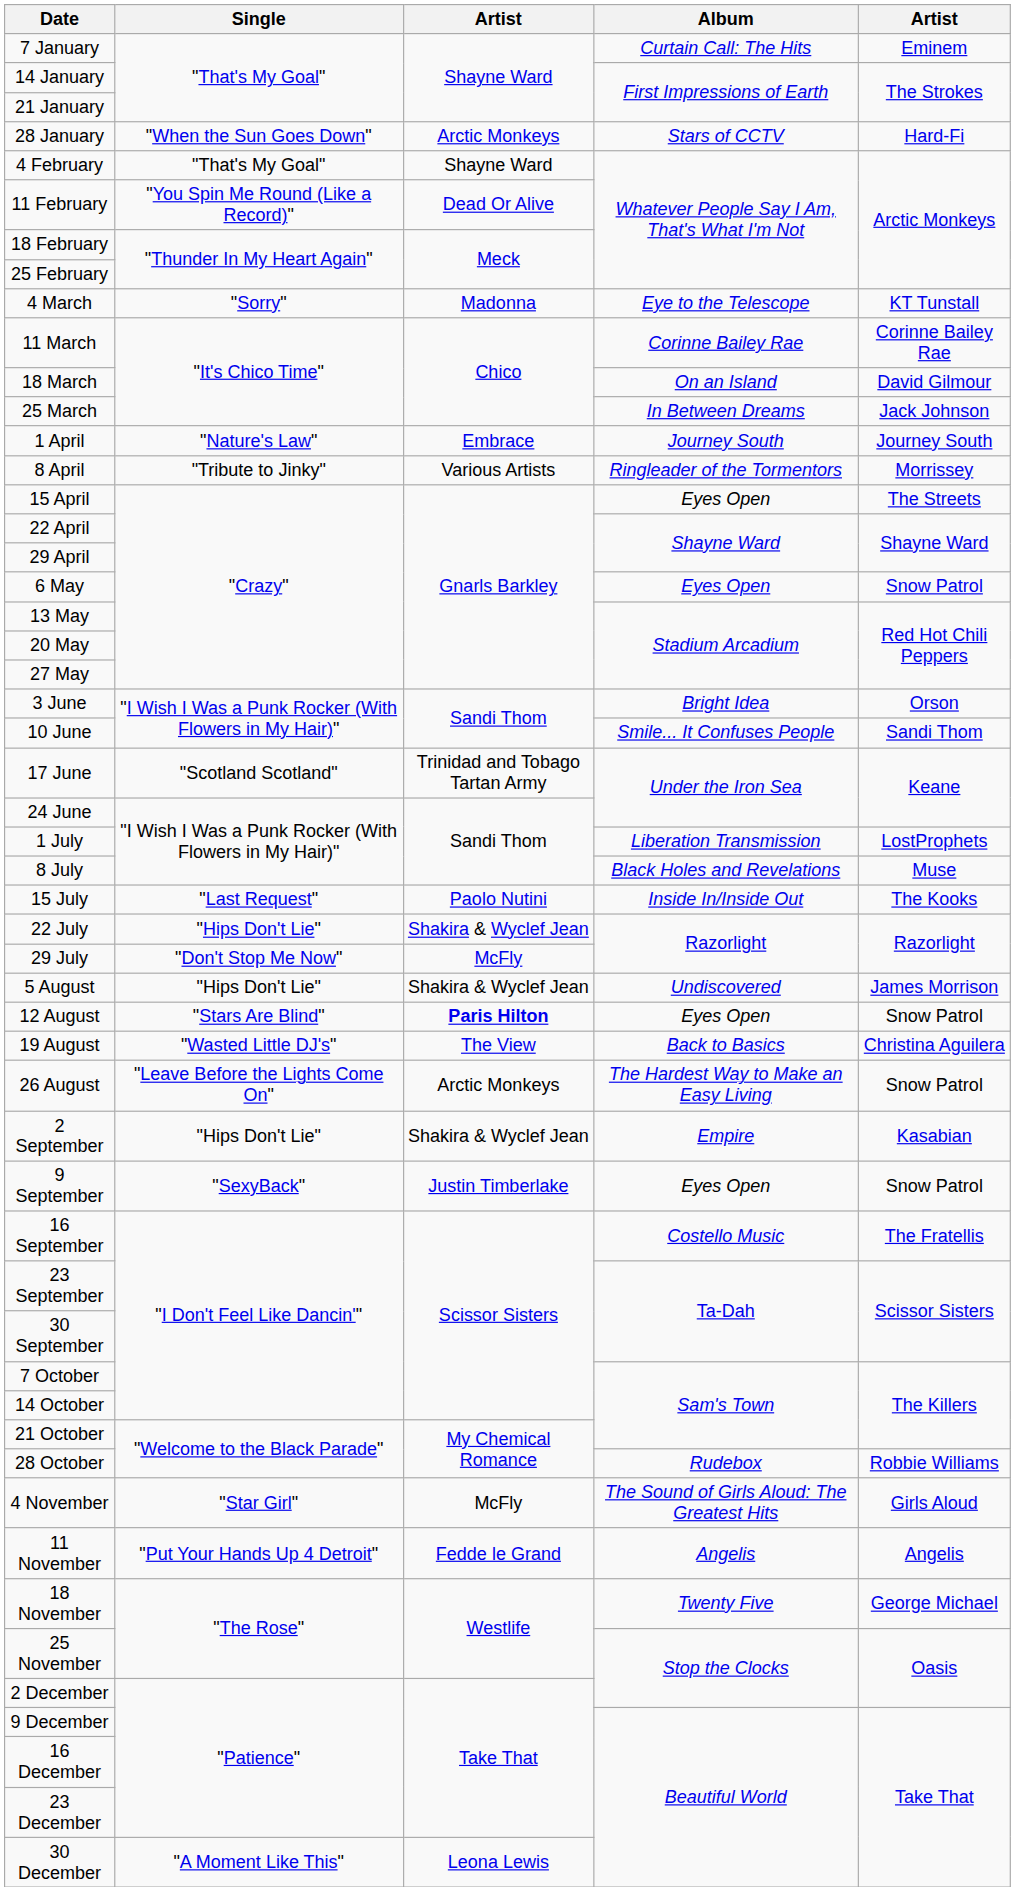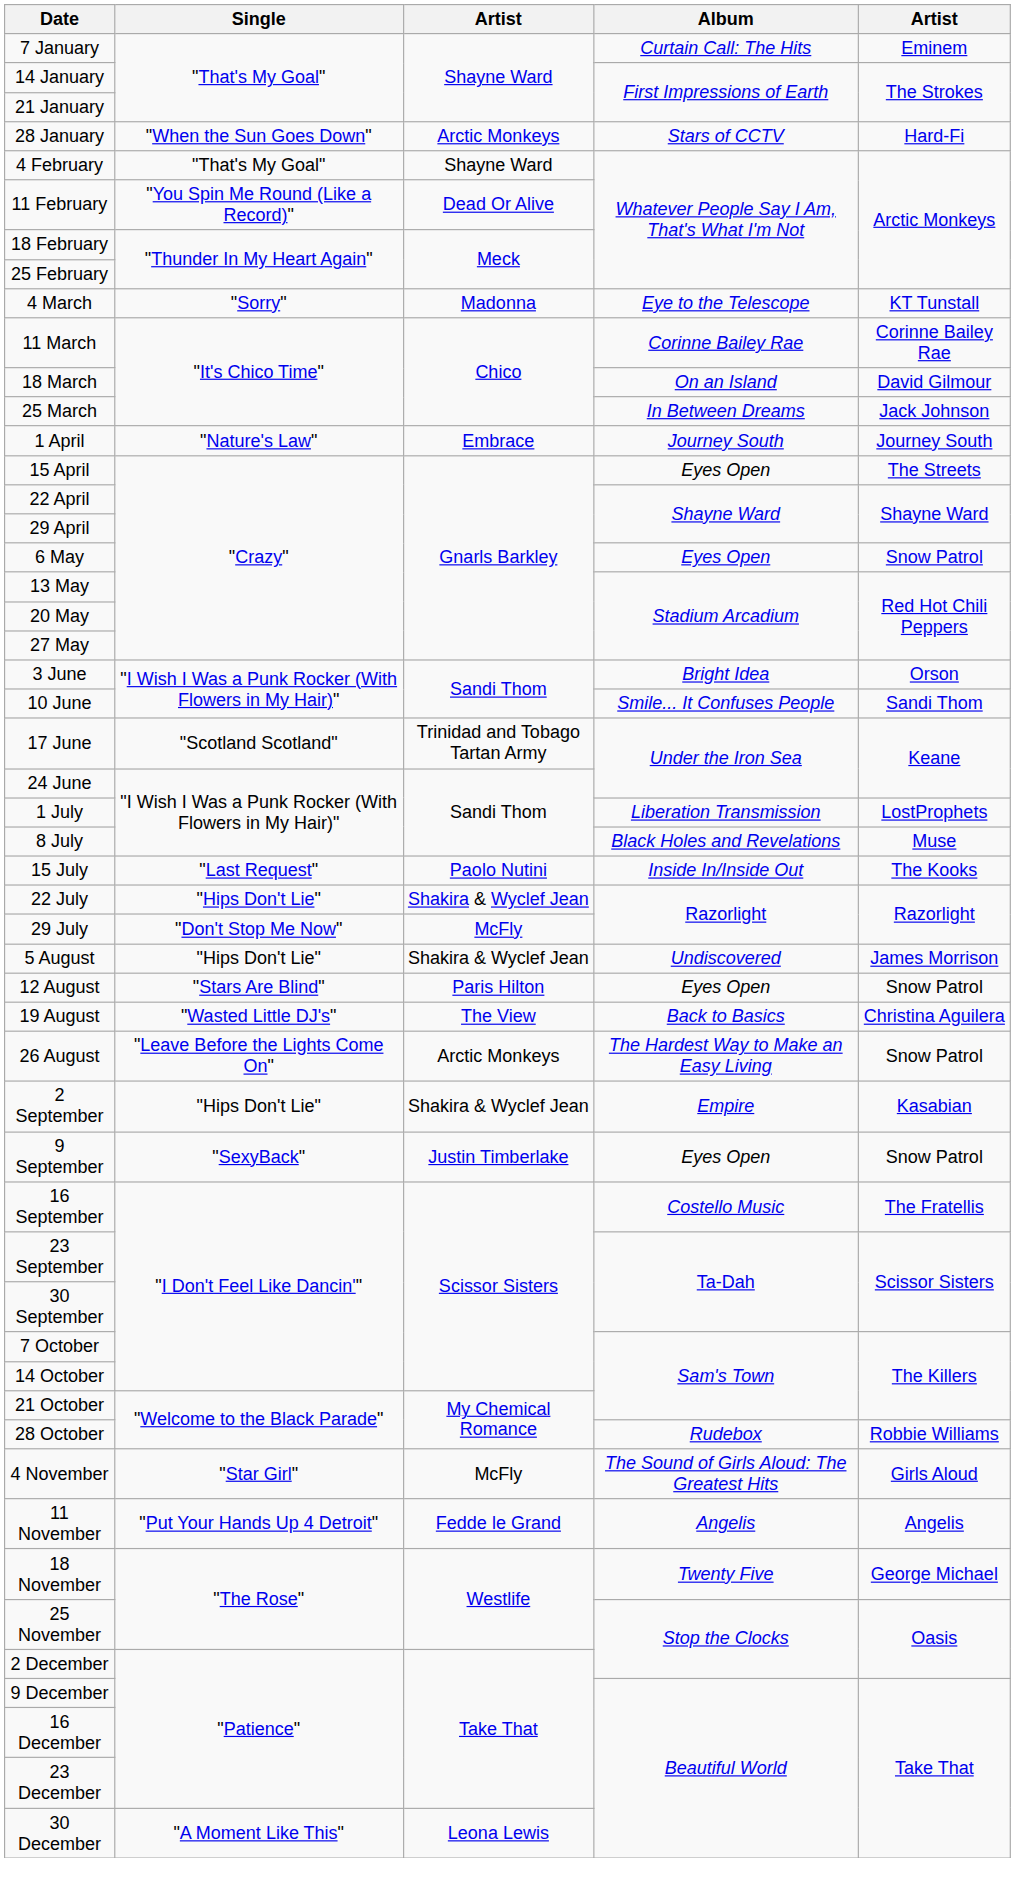- row: 8 April | "Tribute to Jinky" | Various Artists | Ringleader of the Tormentors | Morrissey
12 August | column 3: bold -> normal
